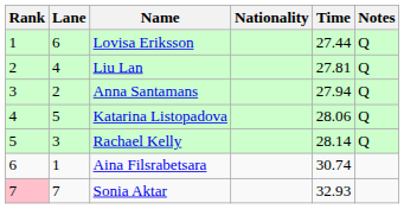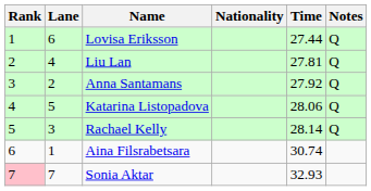Anna Santamans | Time: 27.94 -> 27.92
